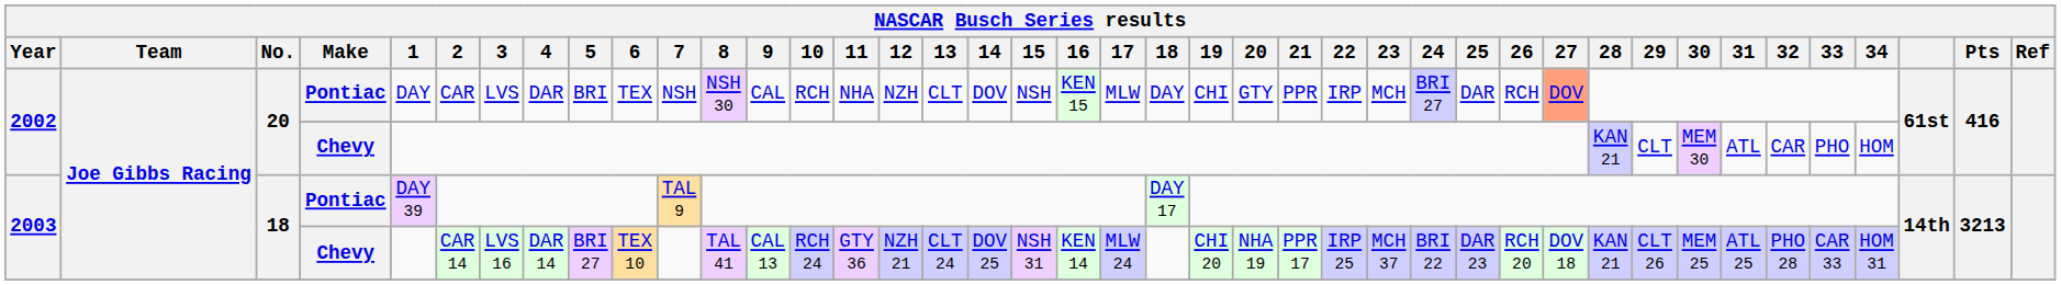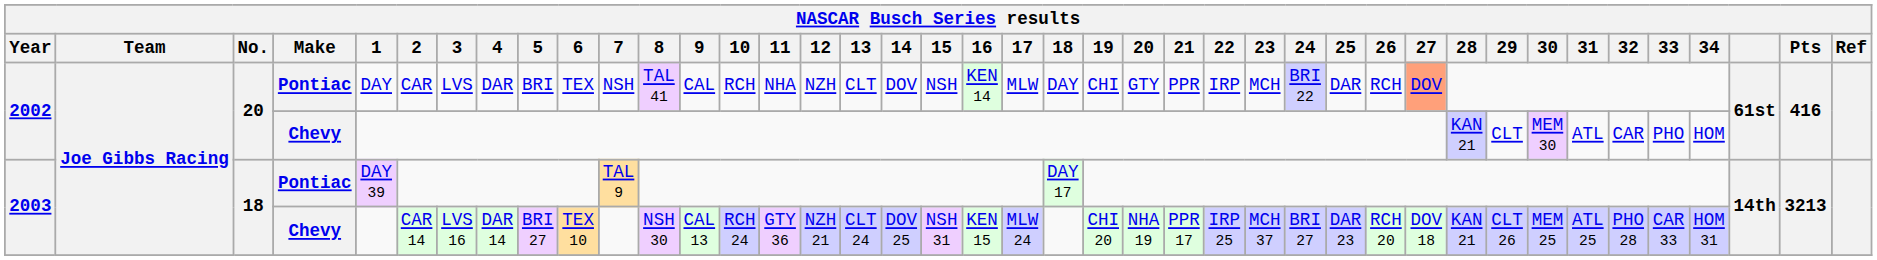2002 / Pontiac | 8: NSH 30 -> TAL 41
2002 / Pontiac | 16: KEN 15 -> KEN 14
2002 / Pontiac | 24: BRI 27 -> BRI 22
2003 / Chevy | 8: TAL 41 -> NSH 30
2003 / Chevy | 16: KEN 14 -> KEN 15
2003 / Chevy | 24: BRI 22 -> BRI 27
